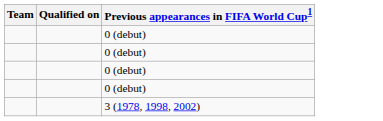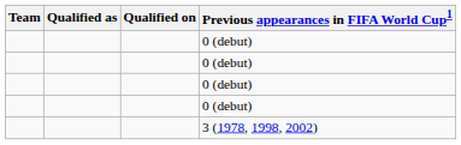+ column: Qualified as
